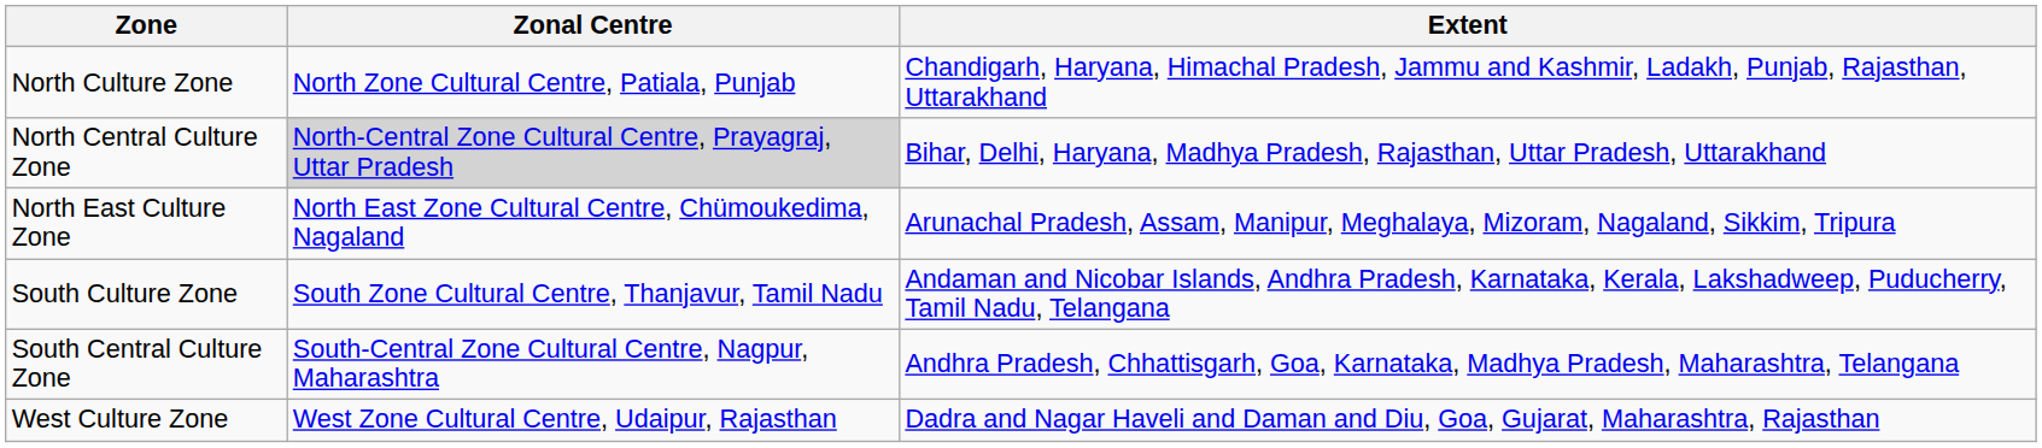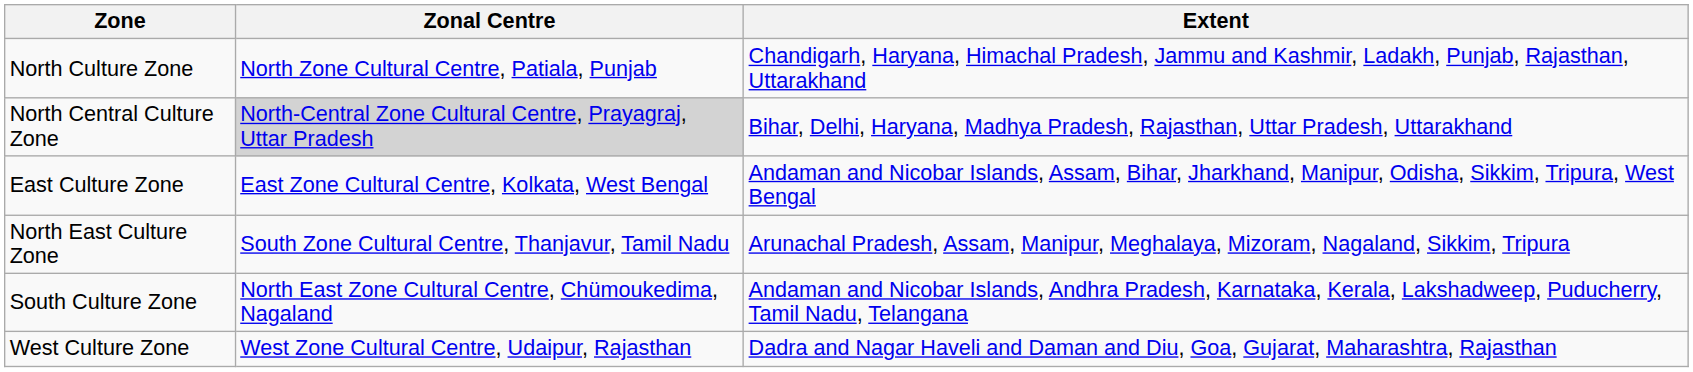+ row: East Culture Zone | East Zone Cultural Centre, Kolkata, West Bengal | Andaman and Nicobar Islands, Assam, Bihar, Jharkhand, Manipur, Odisha, Sikkim, Tripura, West Bengal
North East Culture Zone | Zonal Centre: North East Zone Cultural Centre, Chümoukedima, Nagaland -> South Zone Cultural Centre, Thanjavur, Tamil Nadu
South Culture Zone | Zonal Centre: South Zone Cultural Centre, Thanjavur, Tamil Nadu -> North East Zone Cultural Centre, Chümoukedima, Nagaland
- row: South Central Culture Zone | South-Central Zone Cultural Centre, Nagpur, Maharashtra | Andhra Pradesh, Chhattisgarh, Goa, Karnataka, Madhya Pradesh, Maharashtra, Telangana
